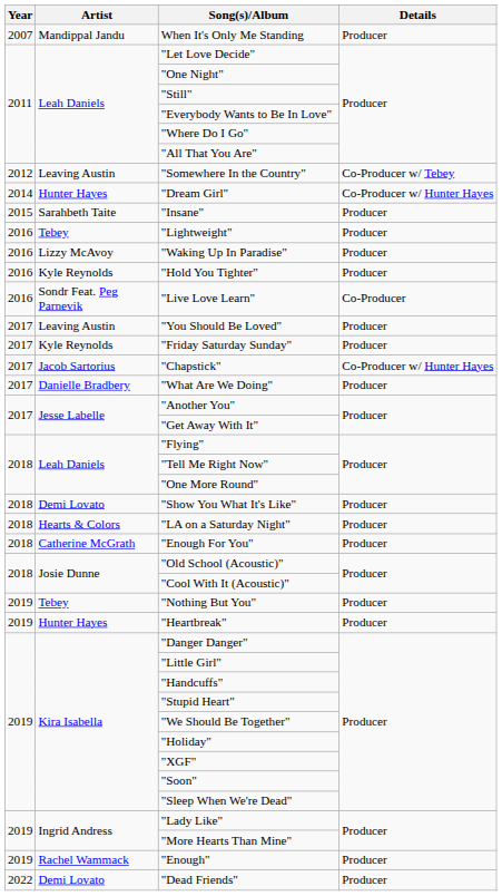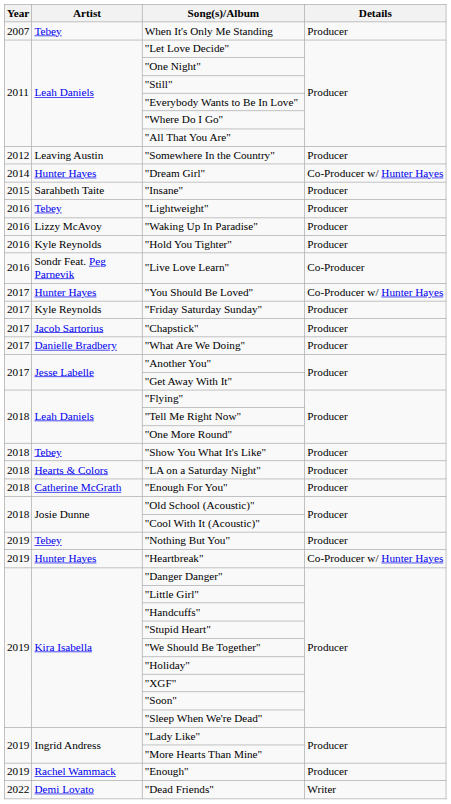When It's Only Me Standing | Artist: Mandippal Jandu -> Tebey
"Somewhere In the Country" | Details: Co-Producer w/ Tebey -> Producer
"You Should Be Loved" | Artist: Leaving Austin -> Hunter Hayes
"You Should Be Loved" | Details: Producer -> Co-Producer w/ Hunter Hayes
"Chapstick" | Details: Co-Producer w/ Hunter Hayes -> Producer
"Show You What It's Like" | Artist: Demi Lovato -> Tebey
"Heartbreak" | Details: Producer -> Co-Producer w/ Hunter Hayes
"Dead Friends" | Details: Producer -> Writer
